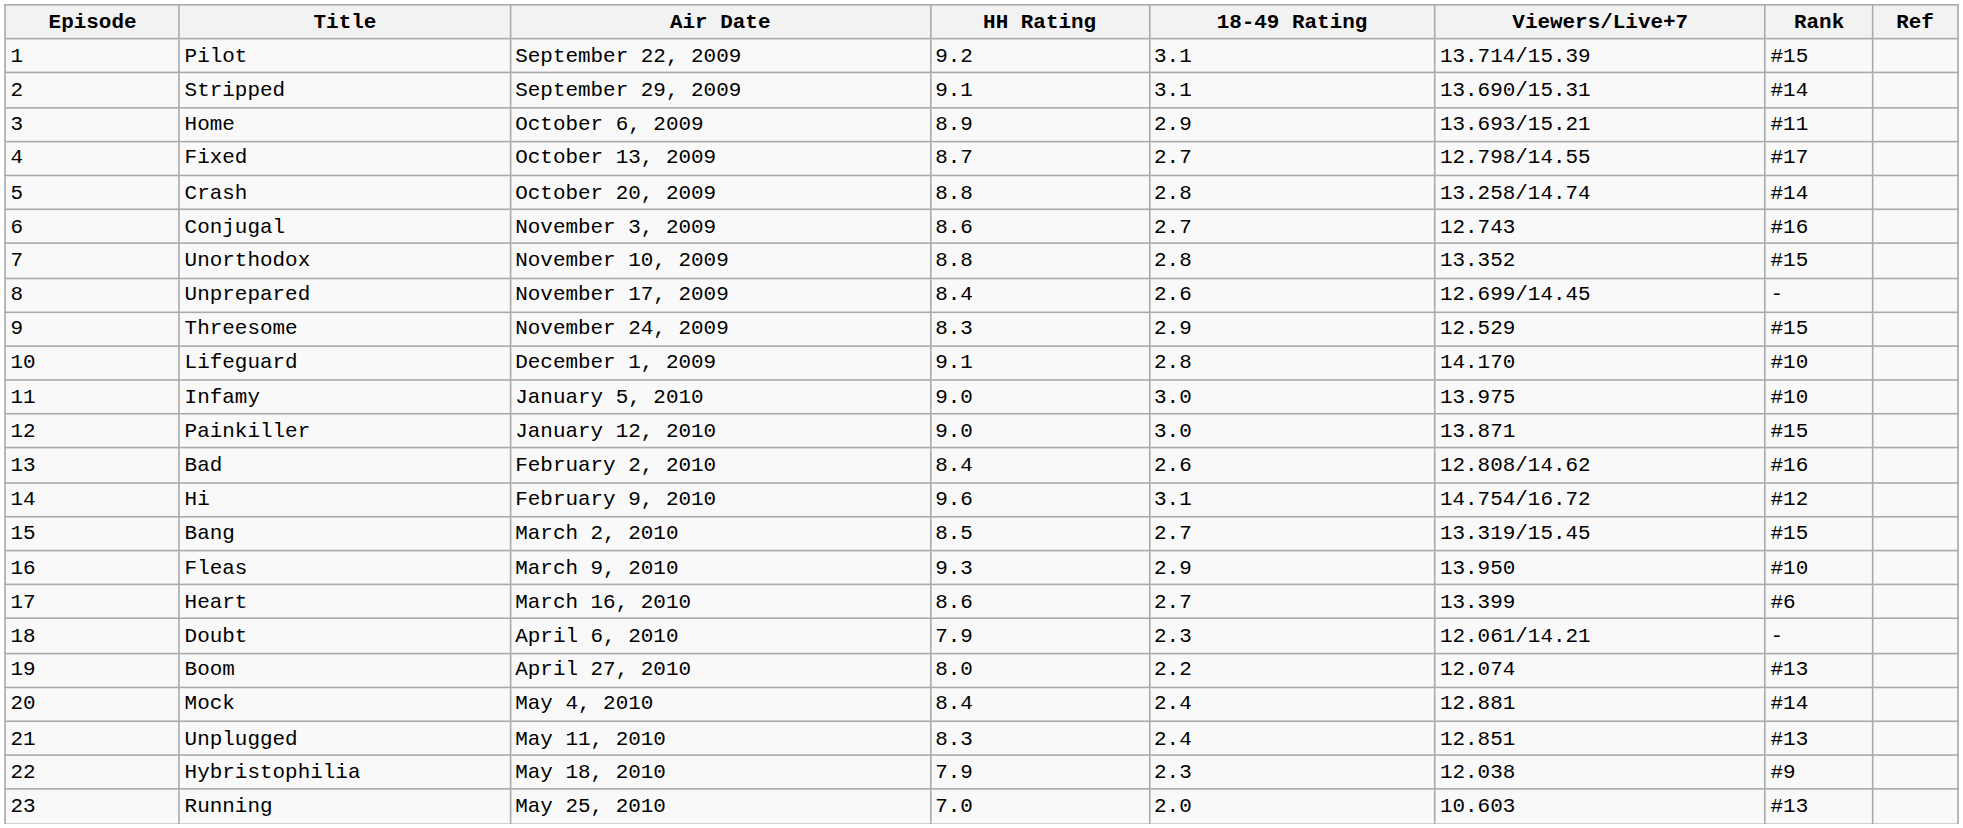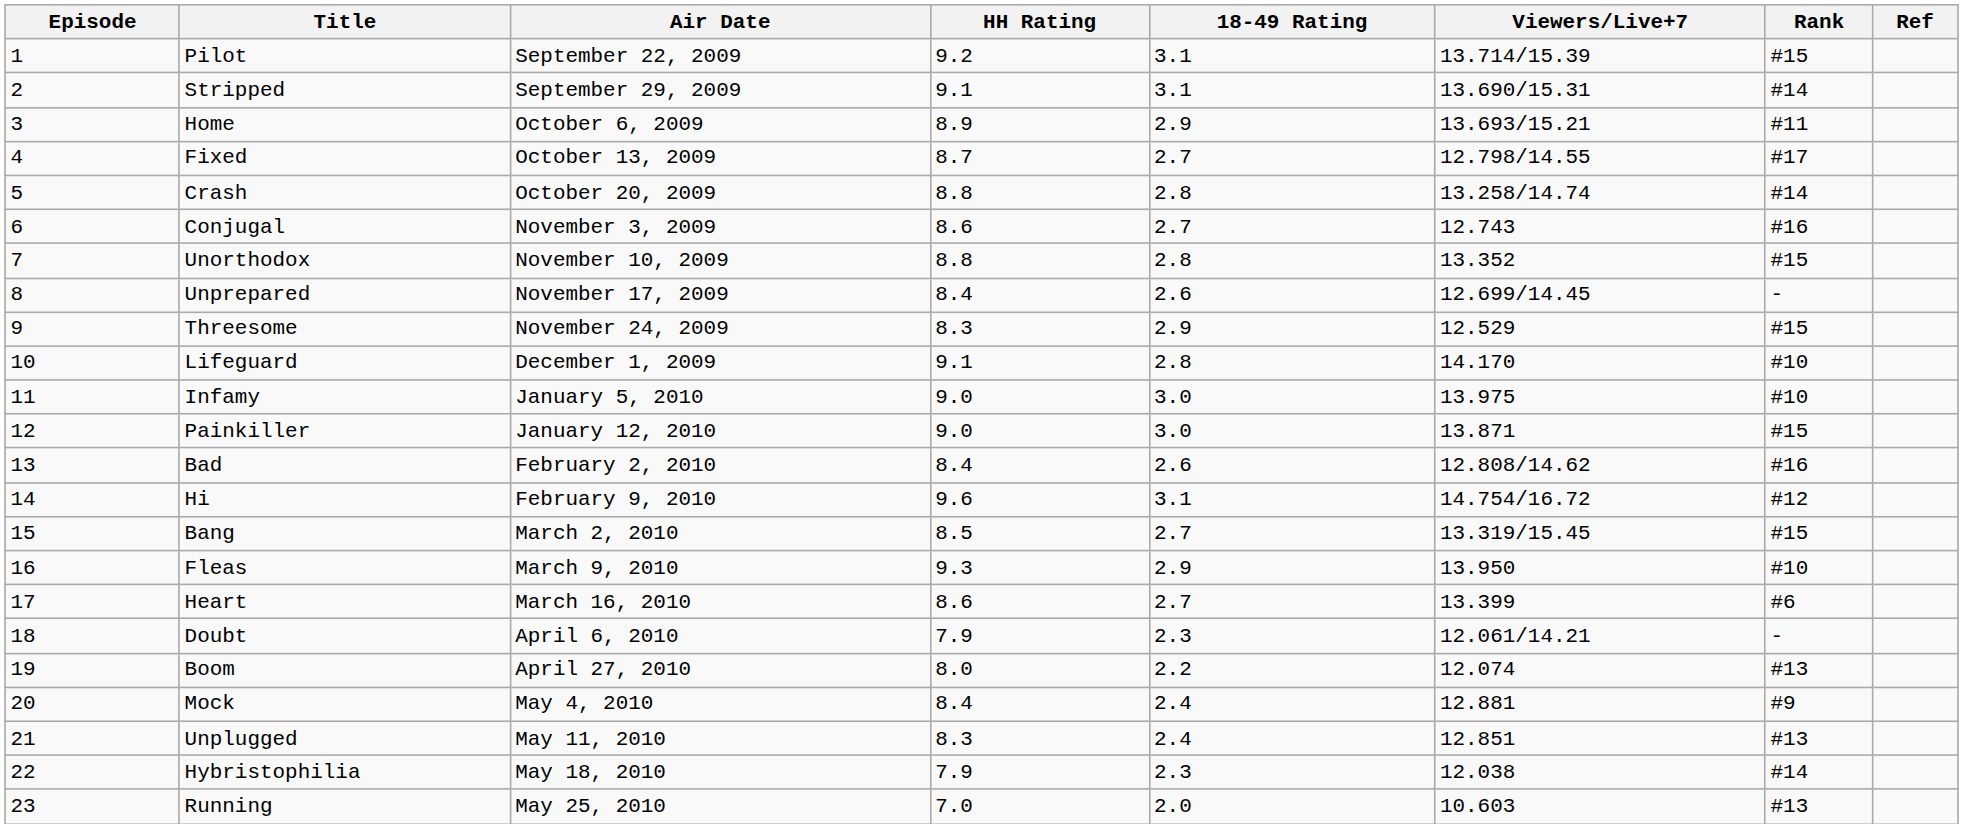Mock | Rank: #14 -> #9
Hybristophilia | Rank: #9 -> #14
